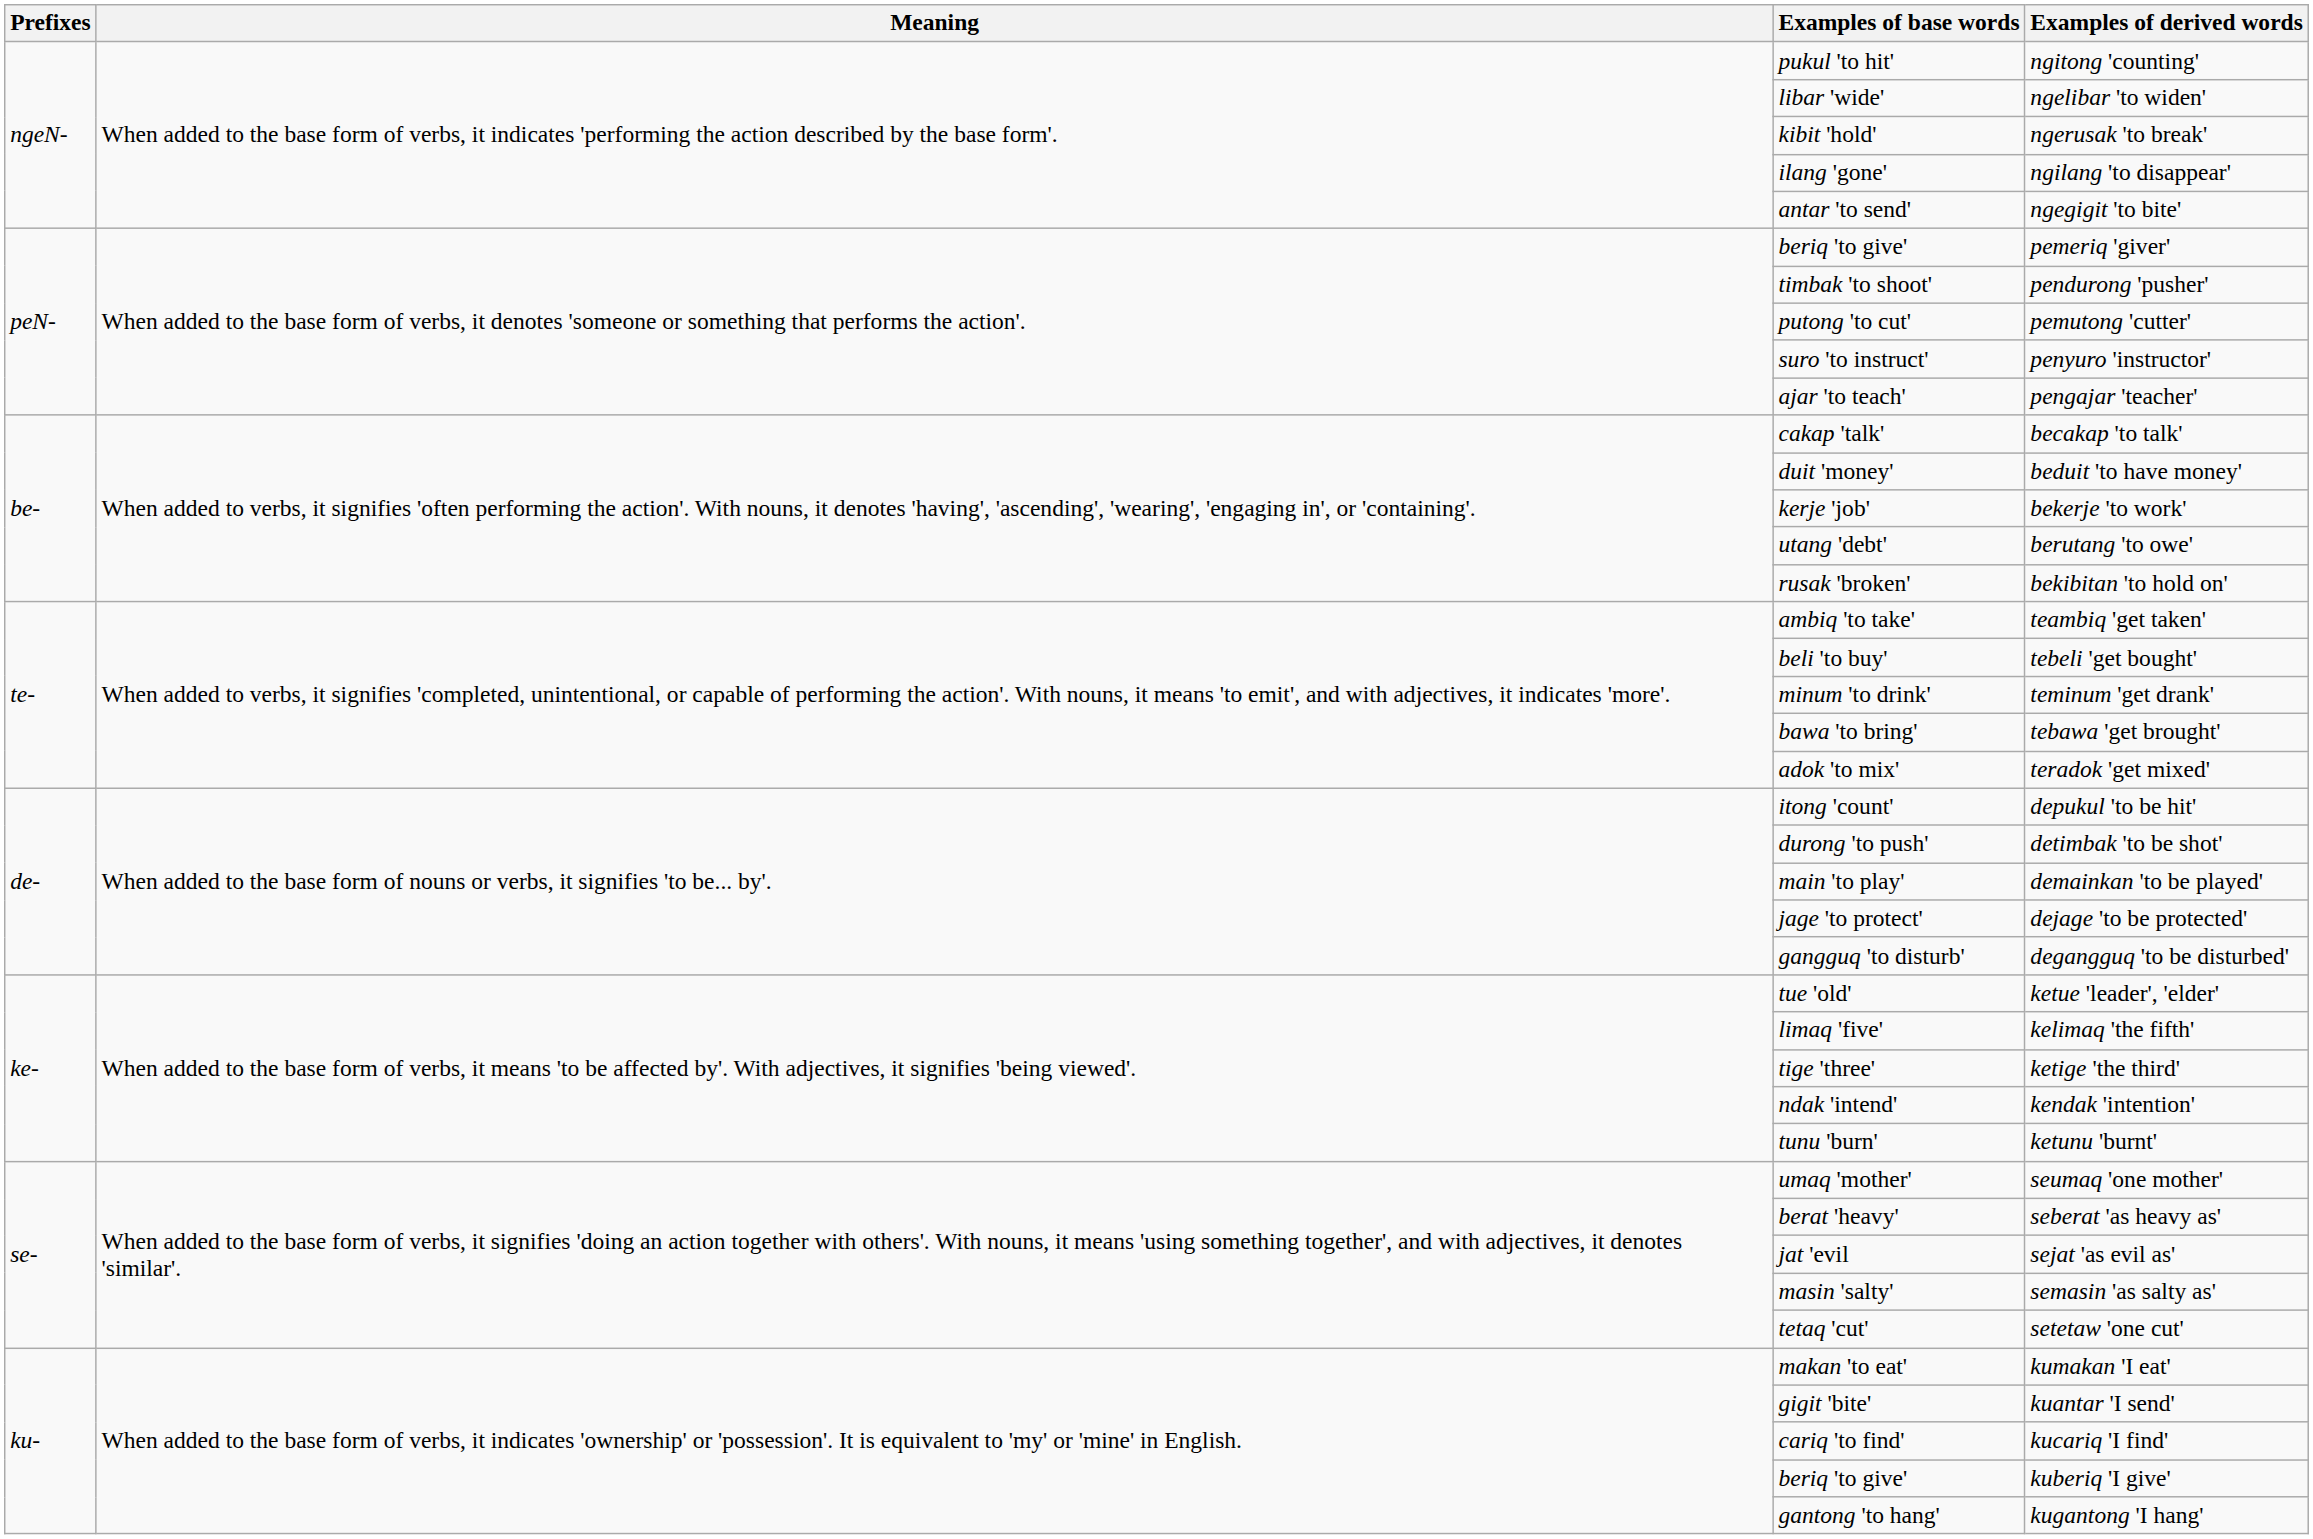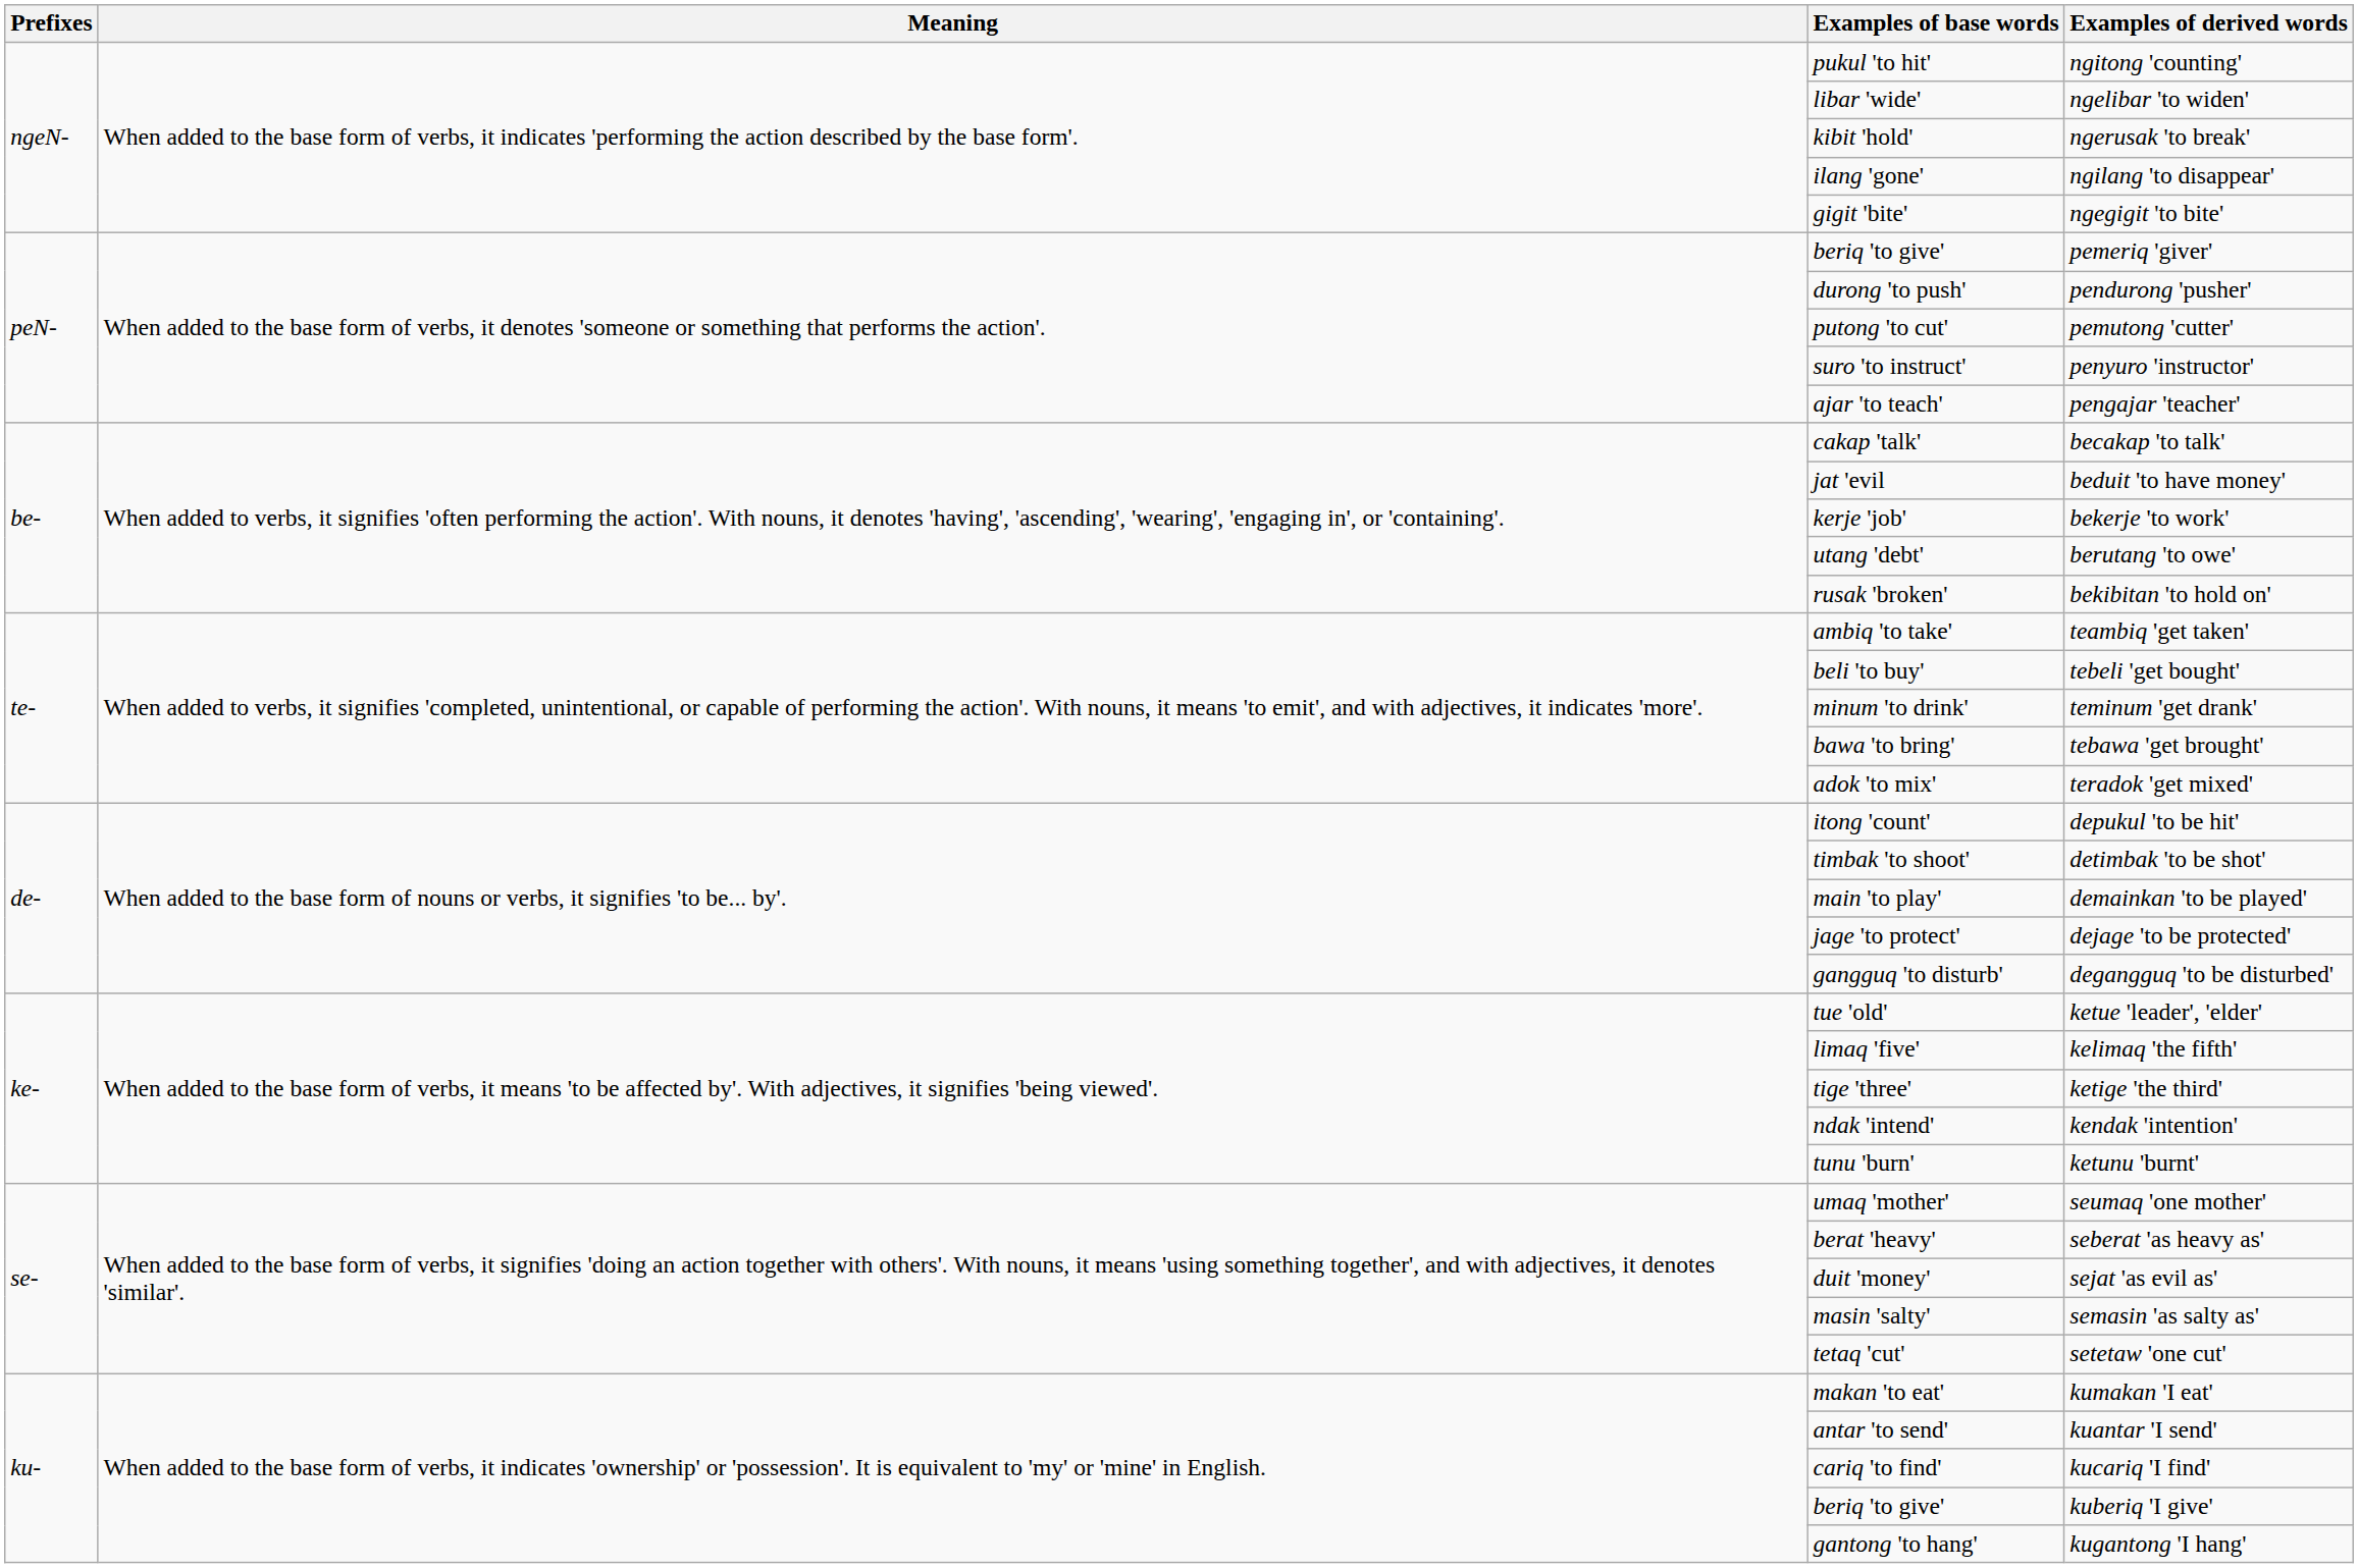ngegigit 'to bite' | Examples of base words: antar 'to send' -> gigit 'bite'
pendurong 'pusher' | Examples of base words: timbak 'to shoot' -> durong 'to push'
beduit 'to have money' | Examples of base words: duit 'money' -> jat 'evil
detimbak 'to be shot' | Examples of base words: durong 'to push' -> timbak 'to shoot'
sejat 'as evil as' | Examples of base words: jat 'evil -> duit 'money'
kuantar 'I send' | Examples of base words: gigit 'bite' -> antar 'to send'
